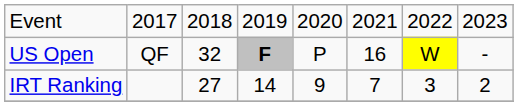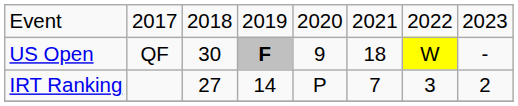US Open | column 3: 32 -> 30
US Open | column 5: P -> 9
US Open | column 6: 16 -> 18
IRT Ranking | column 5: 9 -> P
